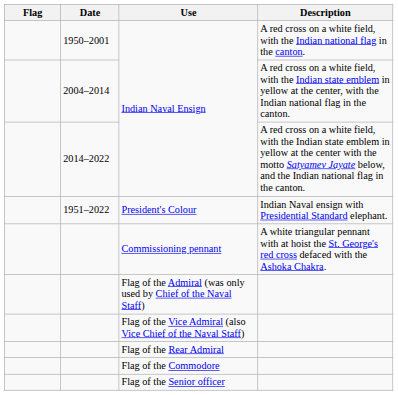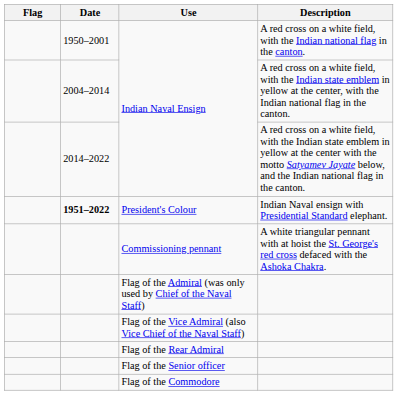President's Colour | Date: normal -> bold
rows swapped: Flag of the Commodore <-> Flag of the Senior officer
